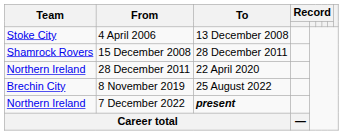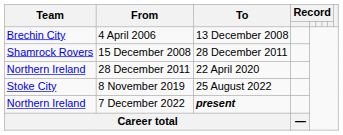4 April 2006 | Team: Stoke City -> Brechin City
8 November 2019 | Team: Brechin City -> Stoke City
